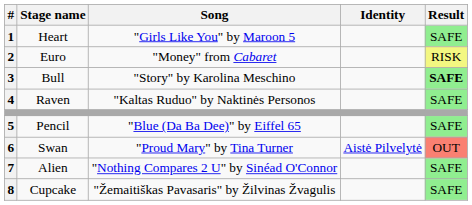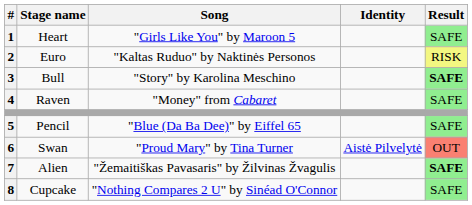Euro | Song: "Money" from Cabaret -> "Kaltas Ruduo" by Naktinės Personos
Raven | Song: "Kaltas Ruduo" by Naktinės Personos -> "Money" from Cabaret
Alien | Song: "Nothing Compares 2 U" by Sinéad O'Connor -> "Žemaitiškas Pavasaris" by Žilvinas Žvagulis
Alien | Result: normal -> bold
Cupcake | Song: "Žemaitiškas Pavasaris" by Žilvinas Žvagulis -> "Nothing Compares 2 U" by Sinéad O'Connor
